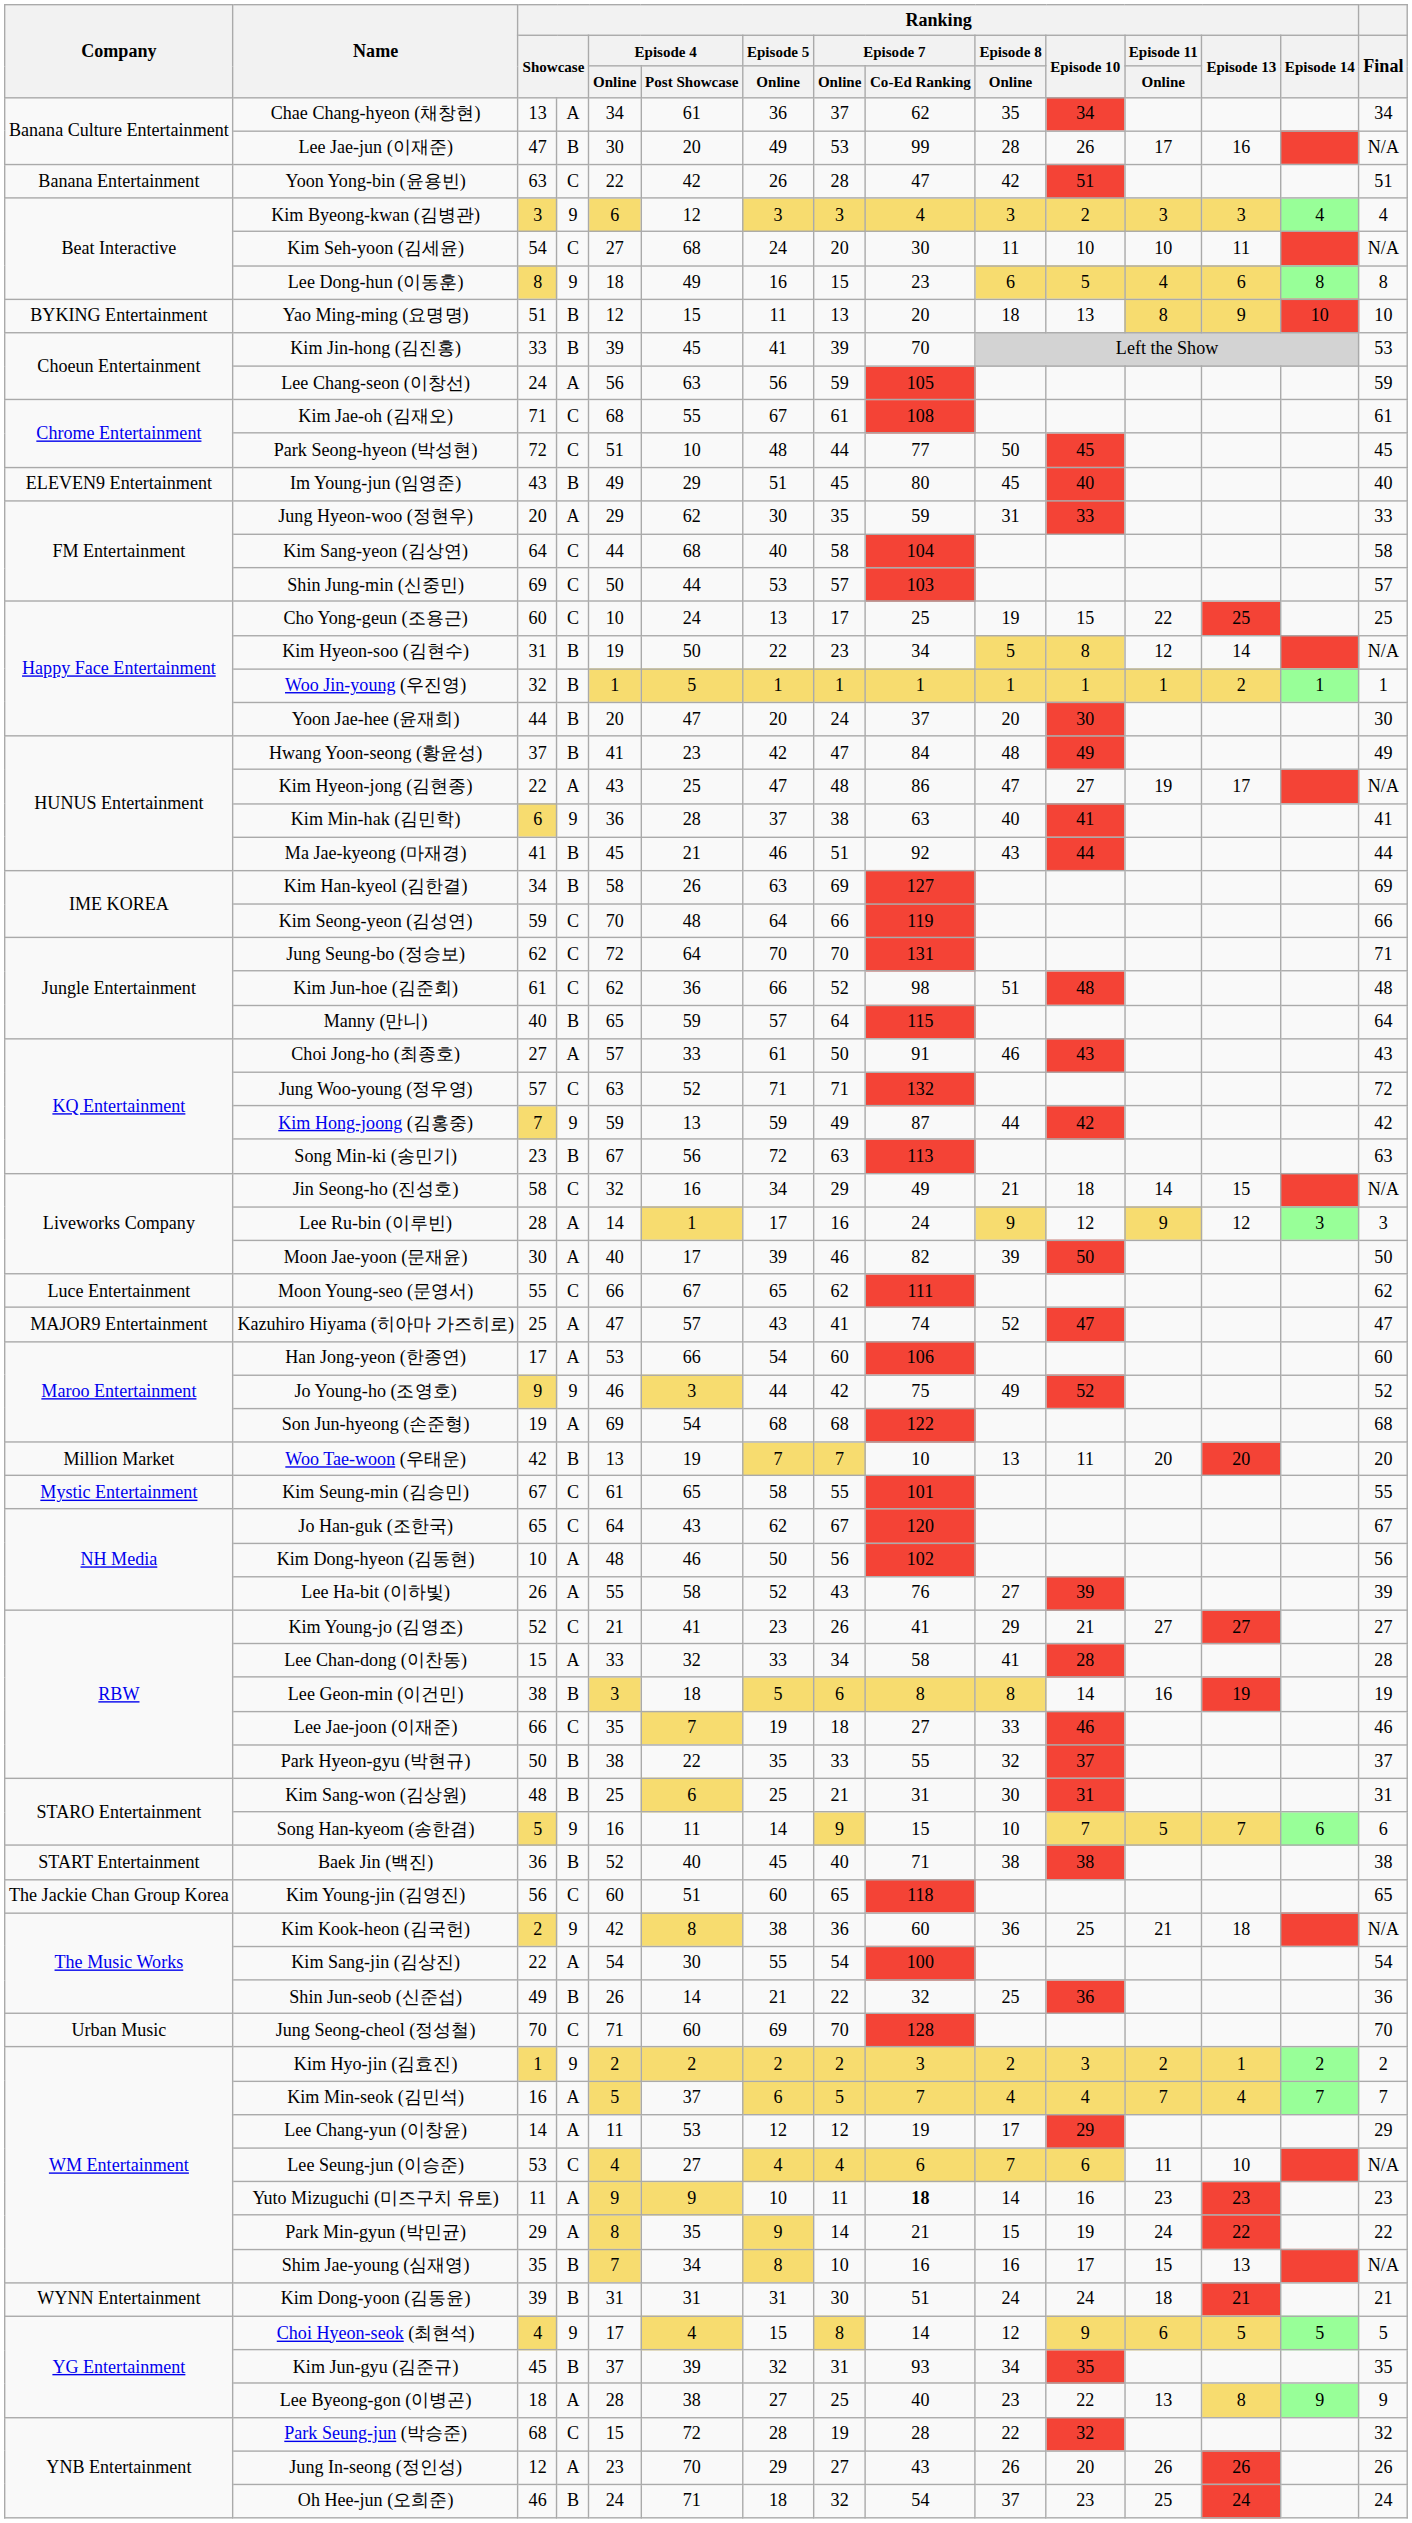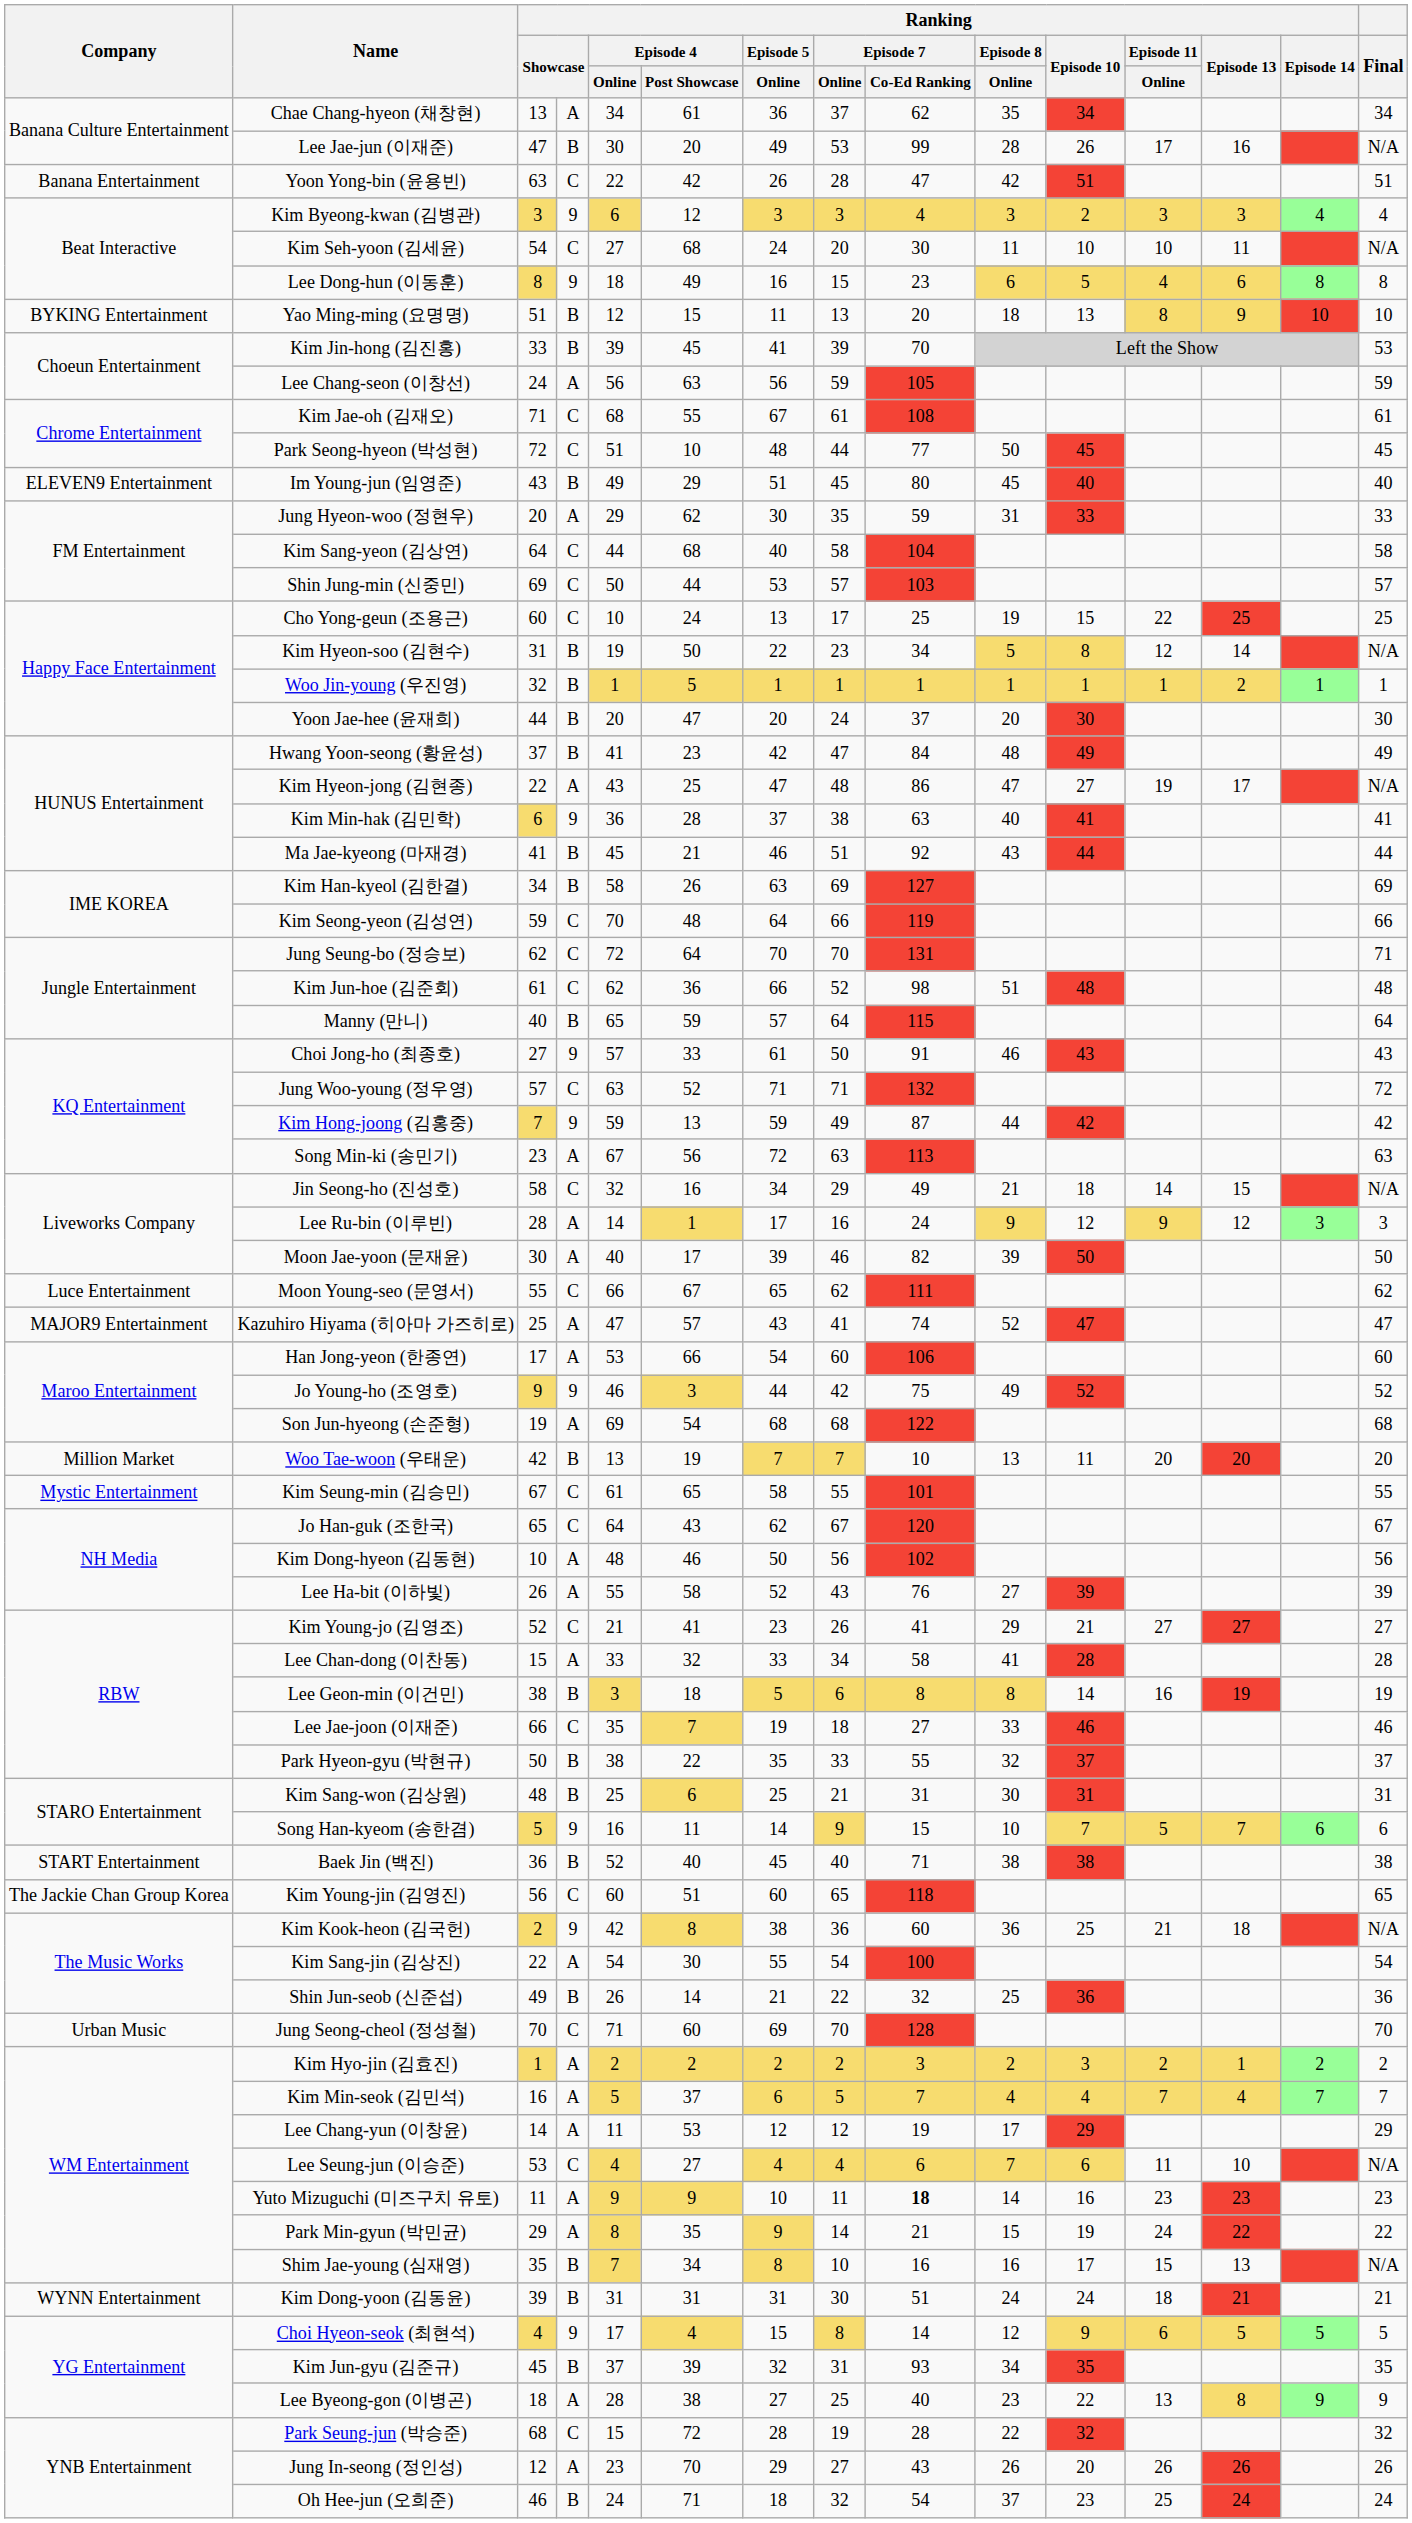Choi Jong-ho (최종호) | column 4: A -> 9
Song Min-ki (송민기) | column 4: B -> A
Kim Hyo-jin (김효진) | column 4: 9 -> A
